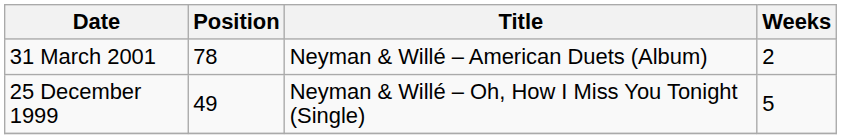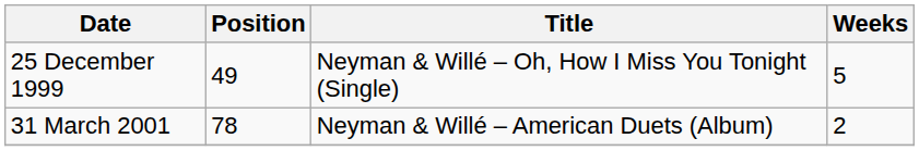rows swapped: 25 December 1999 <-> 31 March 2001
